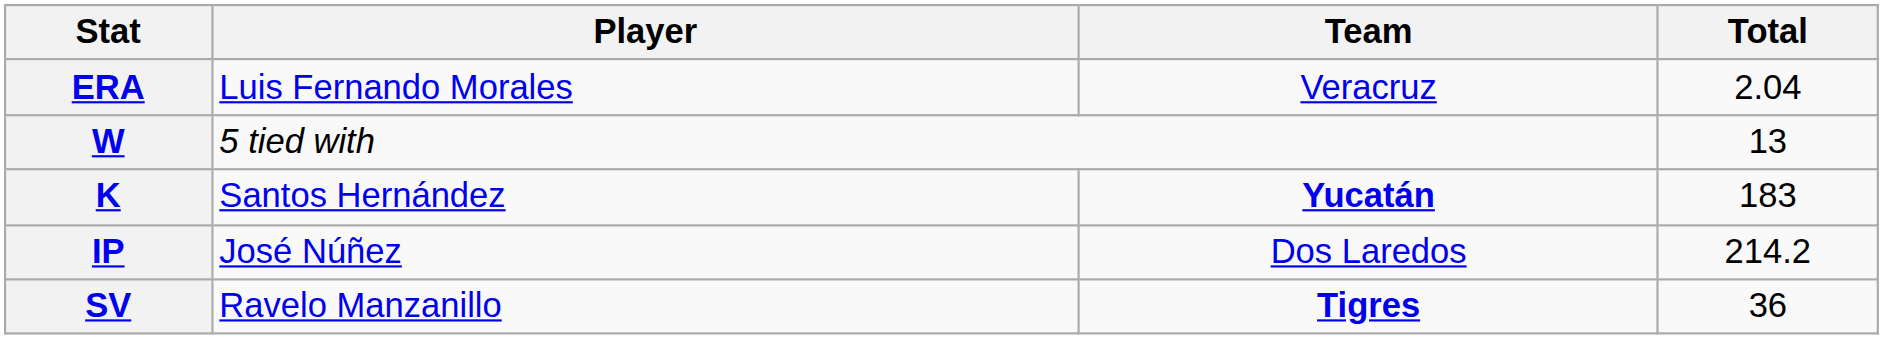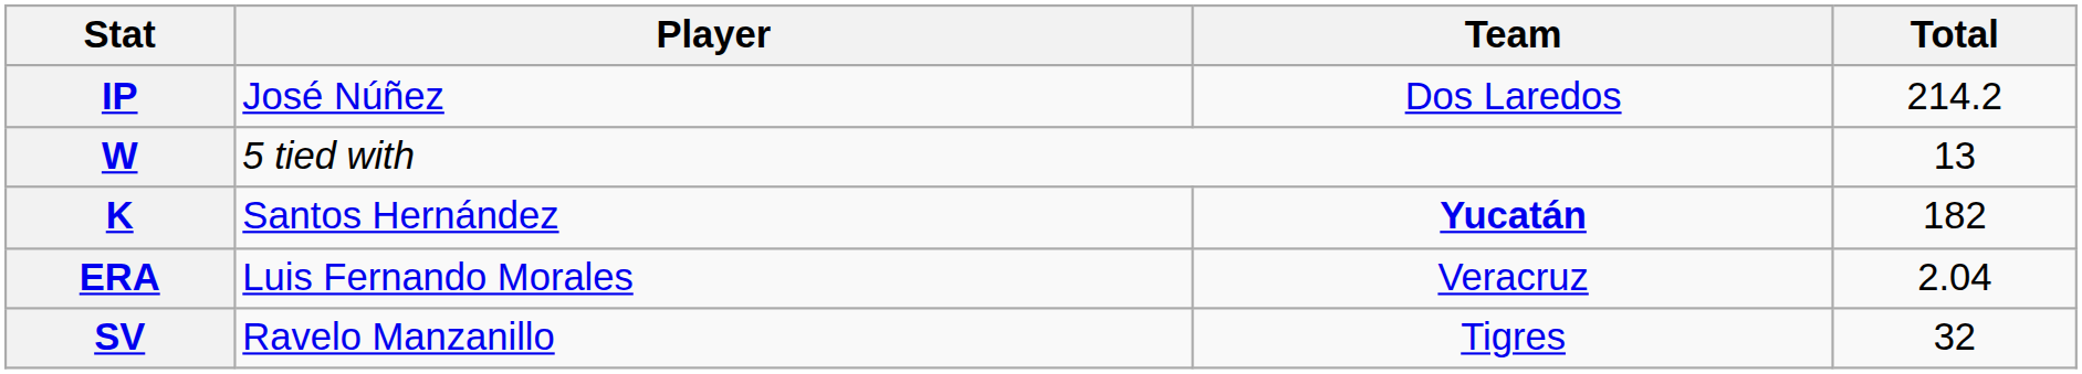rows swapped: ERA <-> IP
K | Total: 183 -> 182
SV | Team: bold -> normal
SV | Total: 36 -> 32
